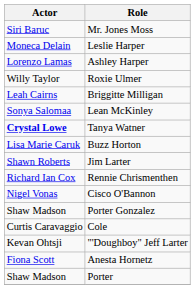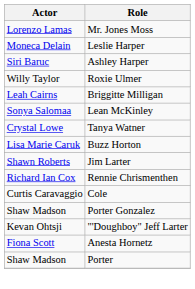Mr. Jones Moss | Actor: Siri Baruc -> Lorenzo Lamas
Ashley Harper | Actor: Lorenzo Lamas -> Siri Baruc
Tanya Watner | Actor: bold -> normal
- row: Nigel Vonas | Cisco O'Bannon
rows swapped: Porter Gonzalez <-> Cole
